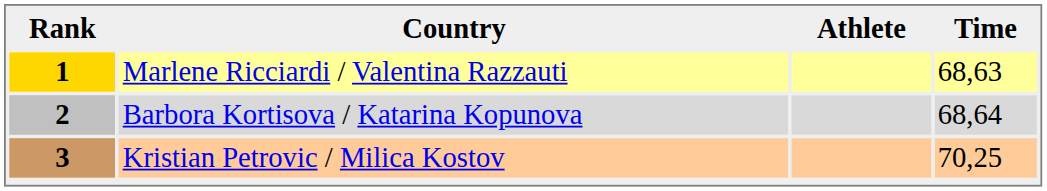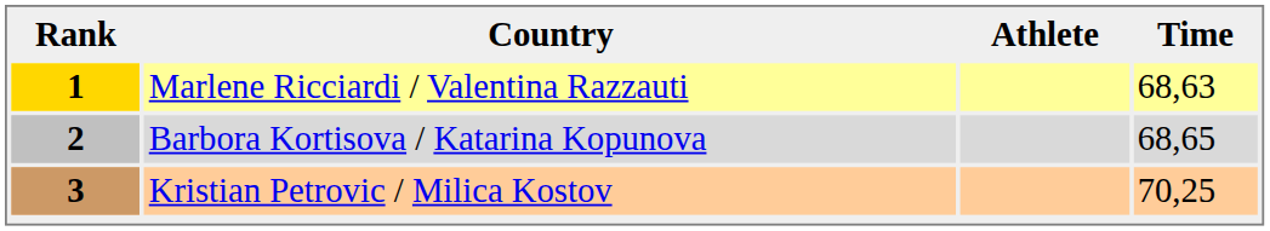2 | Time: 68,64 -> 68,65
